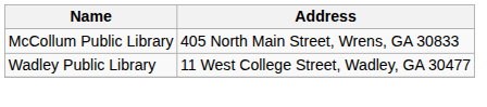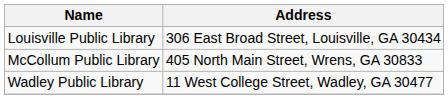+ row: Louisville Public Library | 306 East Broad Street, Louisville, GA 30434
